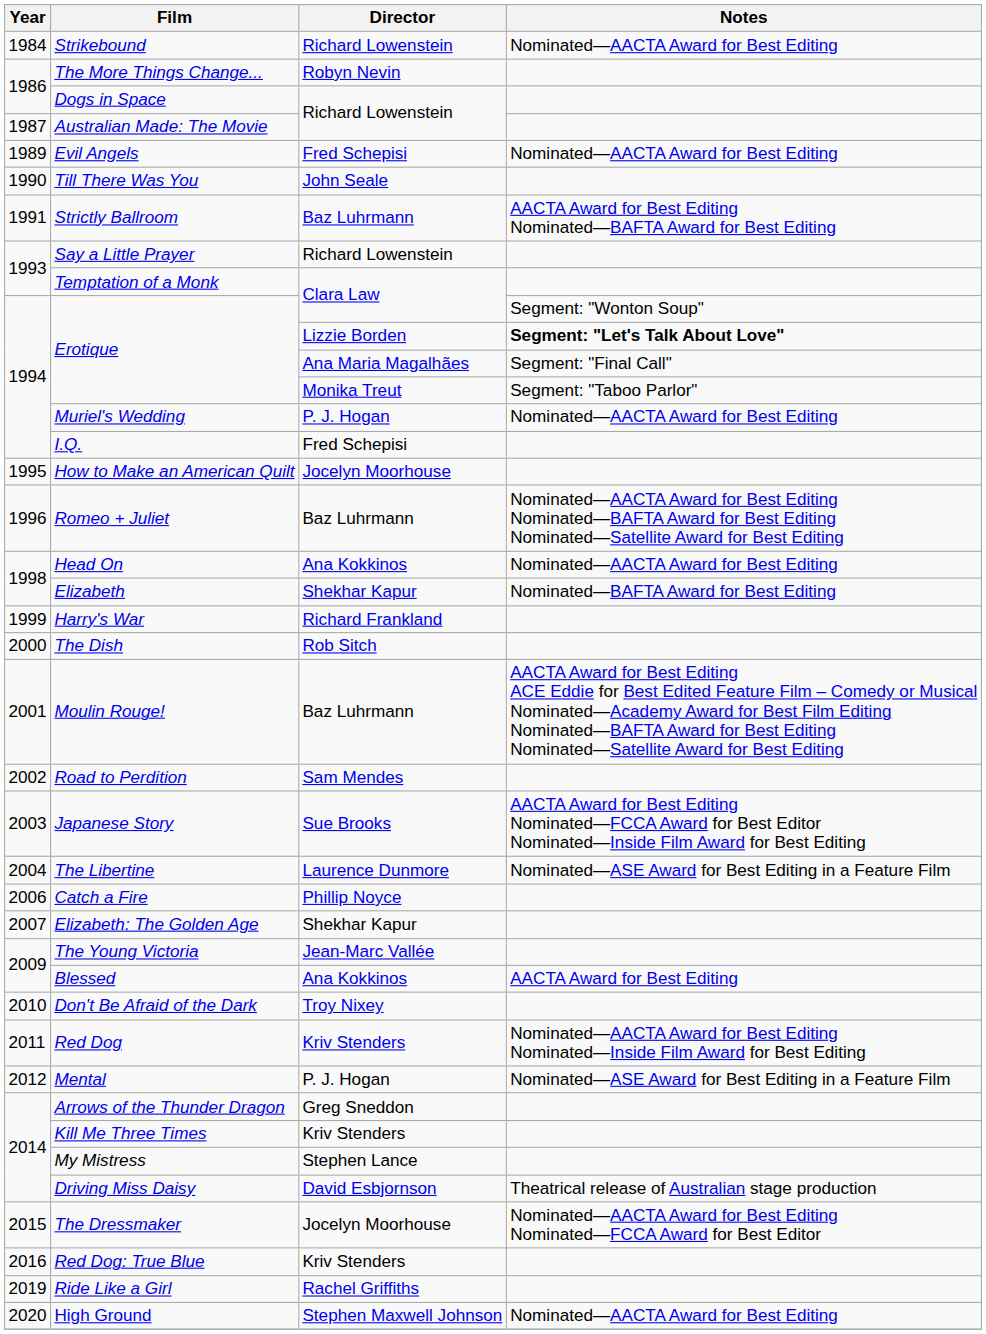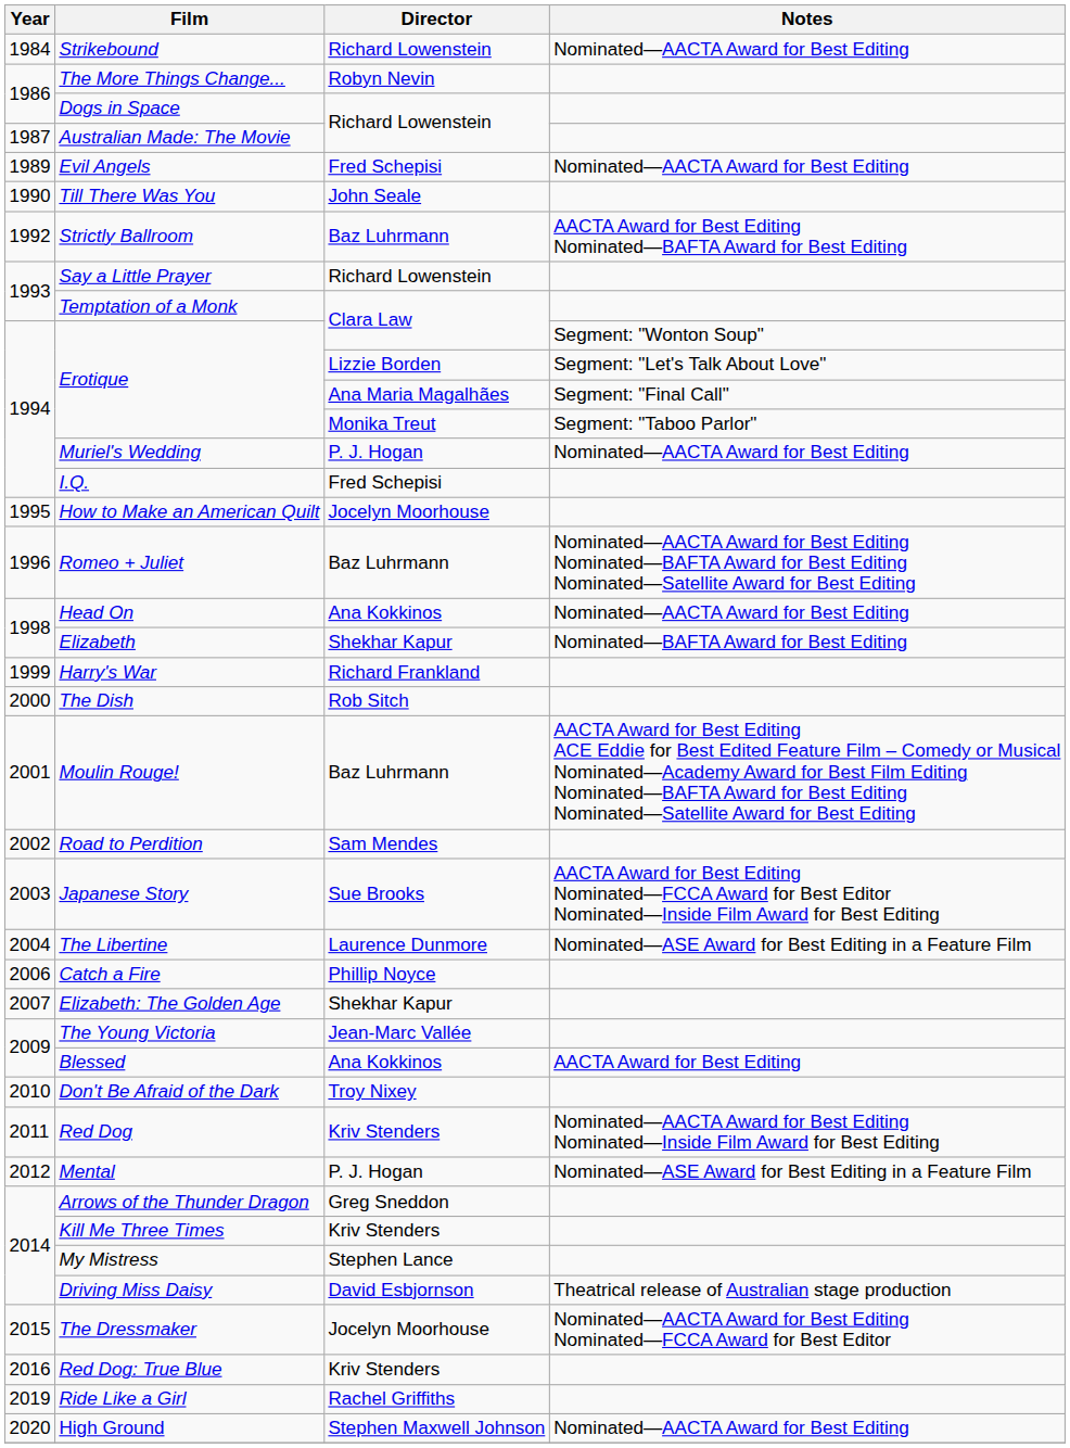Strictly Ballroom | Year: 1991 -> 1992
Erotique / Lizzie Borden | Notes: bold -> normal
